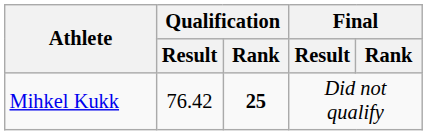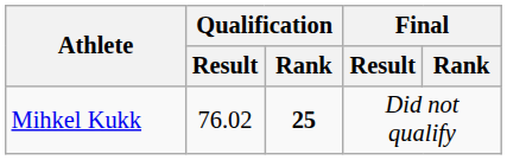Mihkel Kukk | Qualification / Result: 76.42 -> 76.02
